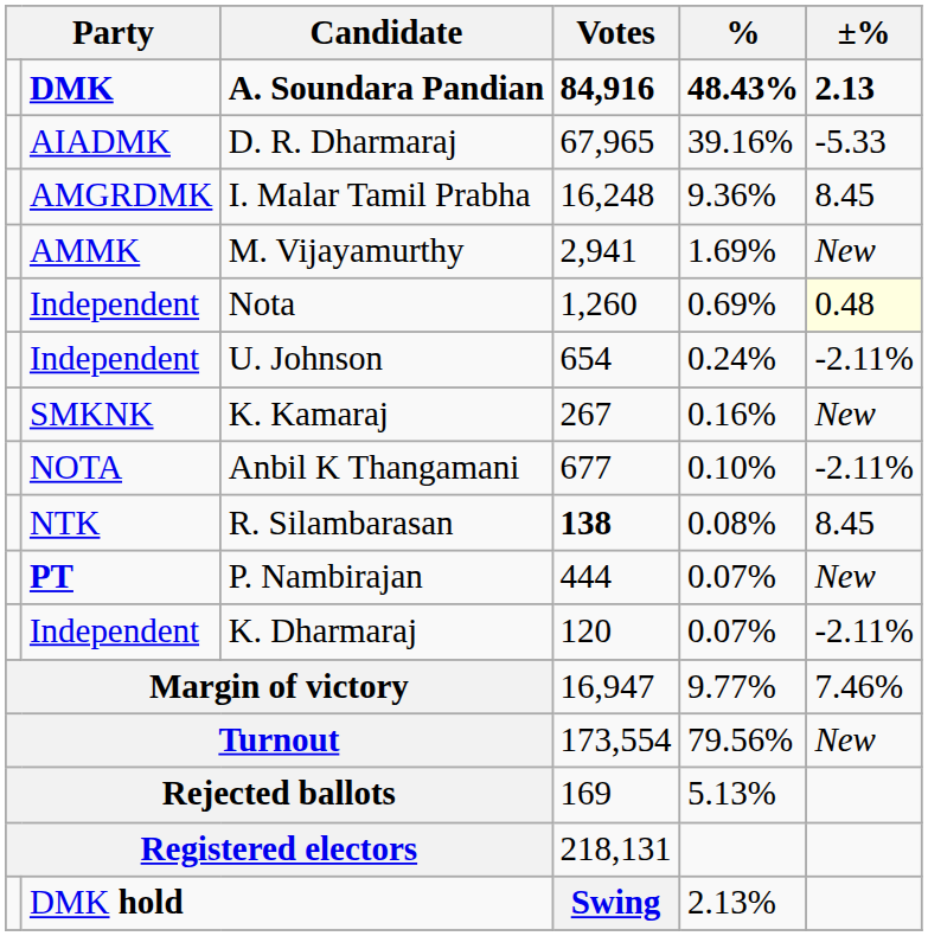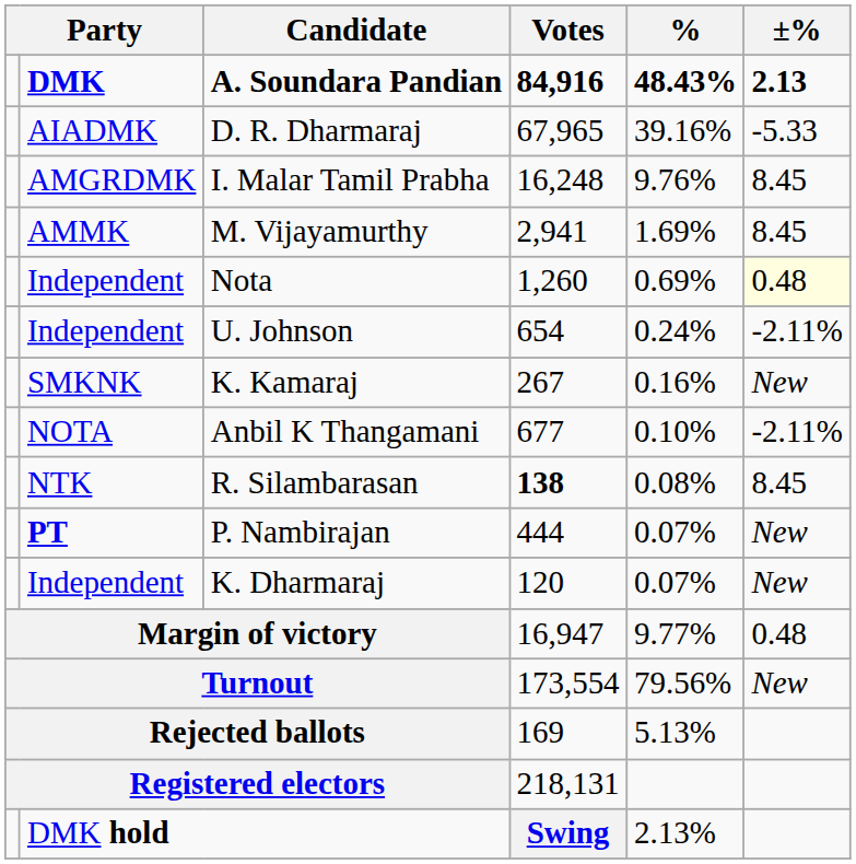I. Malar Tamil Prabha | %: 9.36% -> 9.76%
M. Vijayamurthy | ±%: New -> 8.45
K. Dharmaraj | ±%: -2.11% -> New
Margin of victory | ±%: 7.46% -> 0.48
